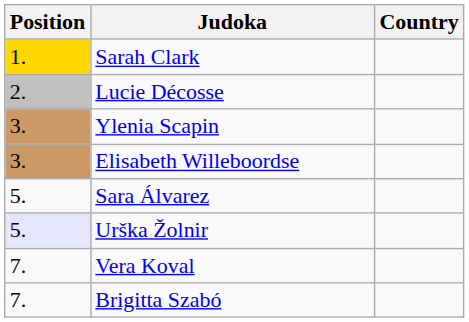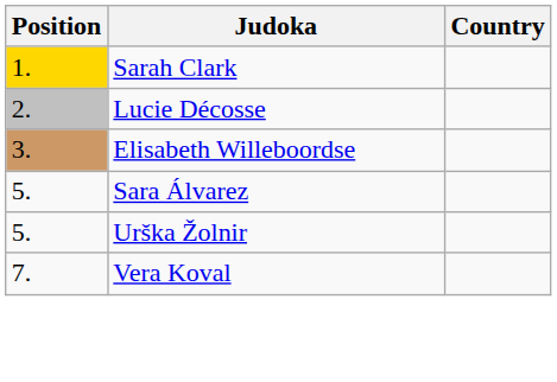- row: 3. | Ylenia Scapin
Urška Žolnir | Position: lavender background -> no background
- row: 7. | Brigitta Szabó
